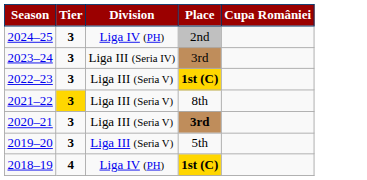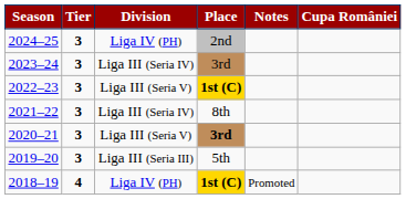+ column: Notes | Promoted
2021–22 | Tier: gold background -> no background
2021–22 | Division: Liga III (Seria V) -> Liga III (Seria IV)
2019–20 | Division: Liga III (Seria V) -> Liga III (Seria III)
